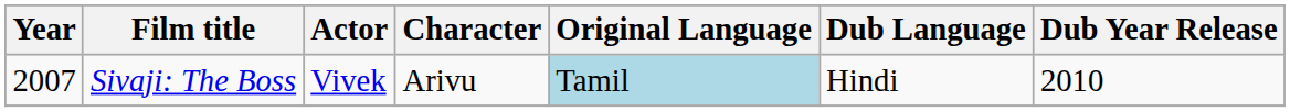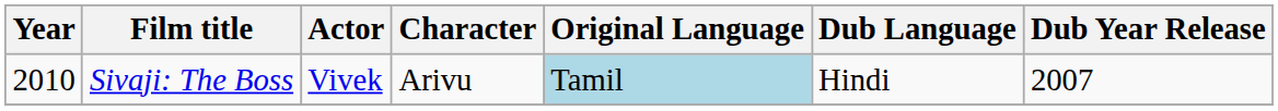Sivaji: The Boss | Year: 2007 -> 2010
Sivaji: The Boss | Dub Year Release: 2010 -> 2007
